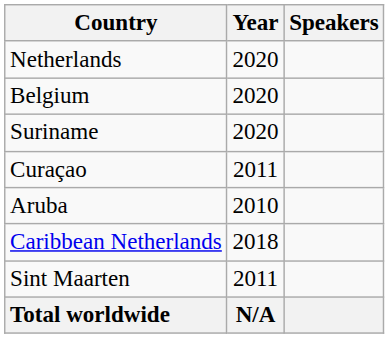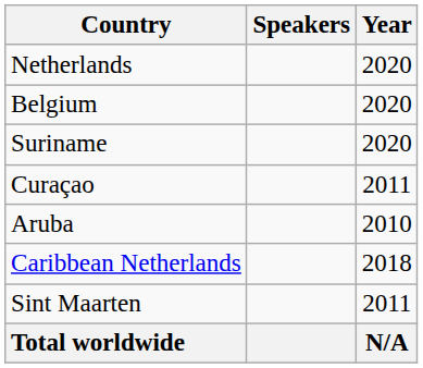columns swapped: Speakers <-> Year
